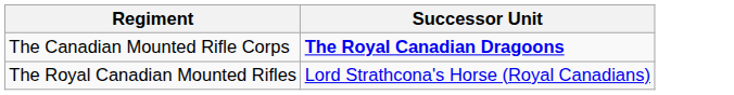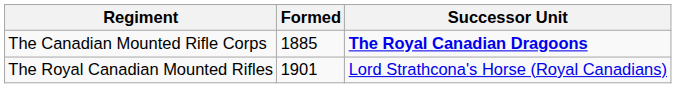+ column: Formed | 1885 | 1901
